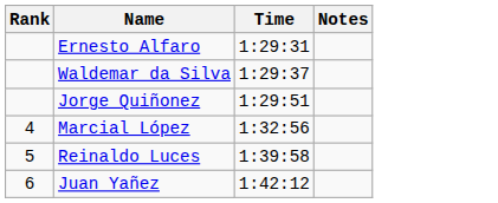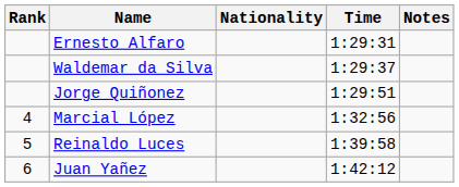+ column: Nationality
